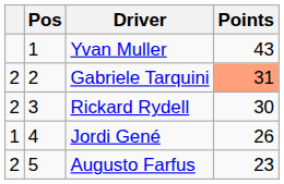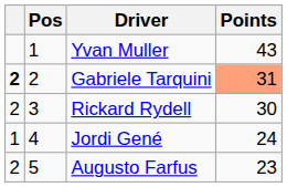Gabriele Tarquini | column 1: normal -> bold
Jordi Gené | Points: 26 -> 24
